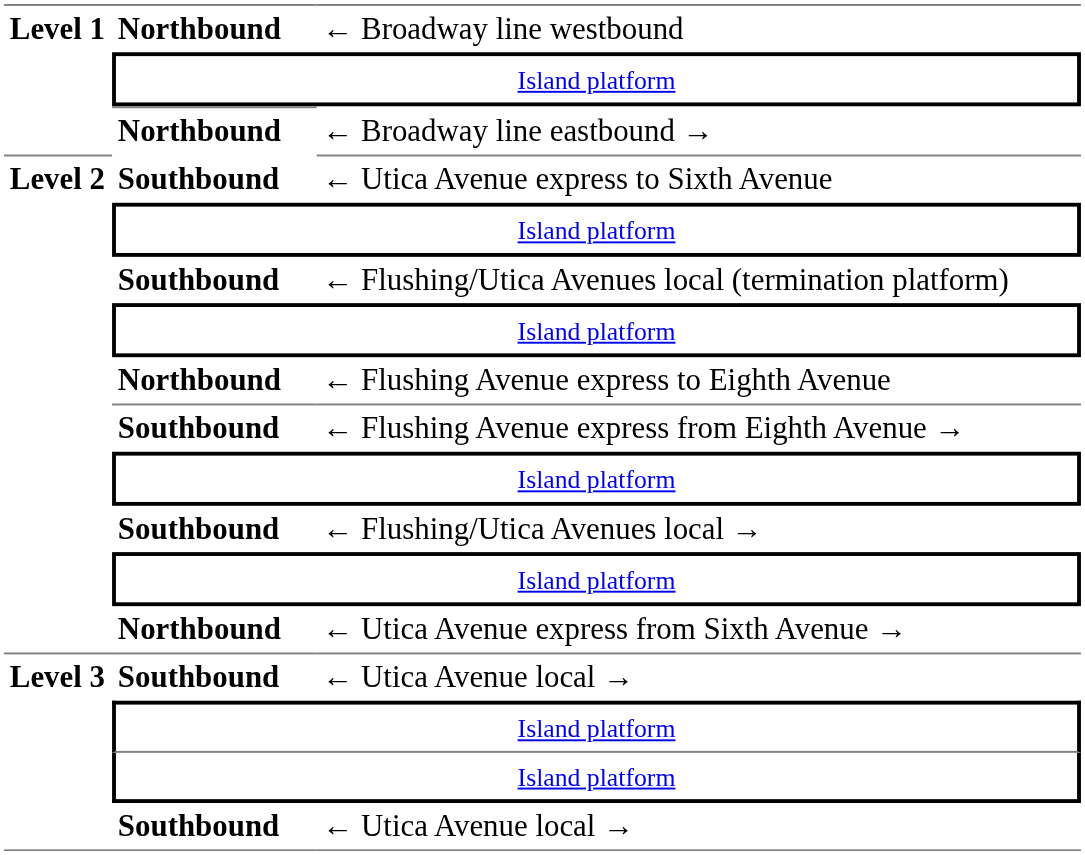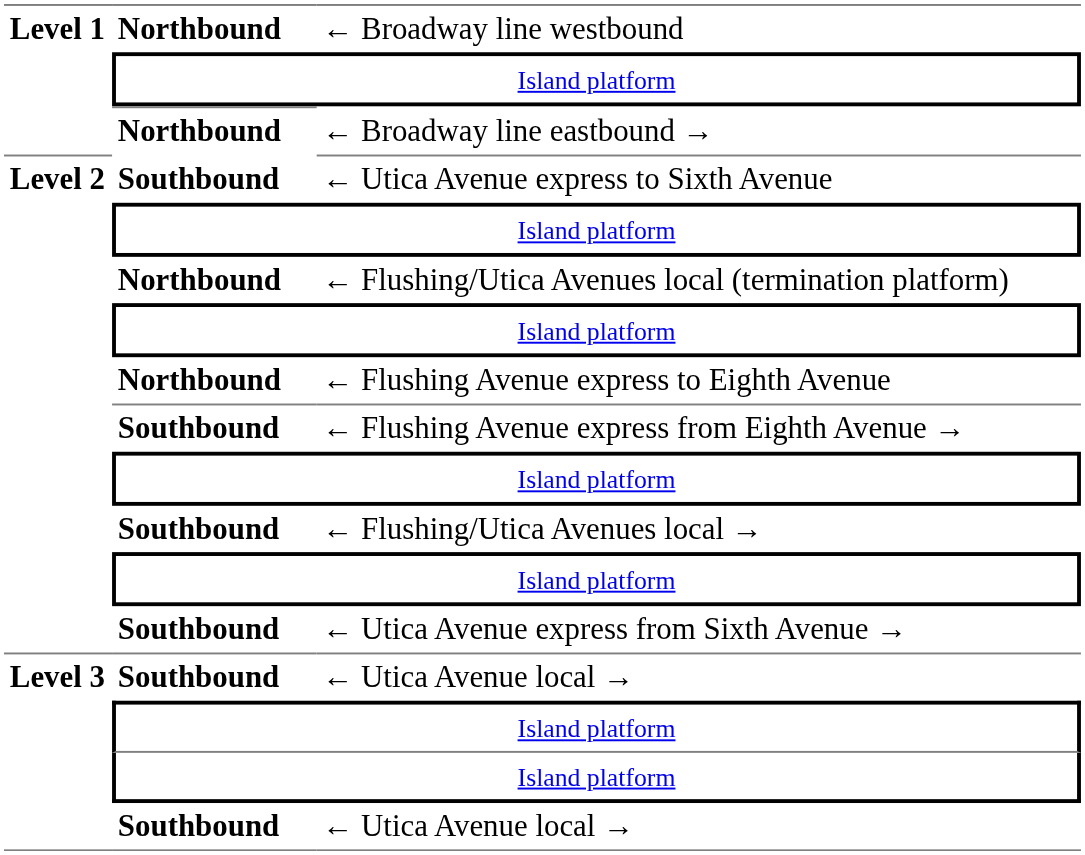← Flushing/Utica Avenues local (termination platform) | column 2: Southbound -> Northbound
← Utica Avenue express from Sixth Avenue → | column 2: Northbound -> Southbound
